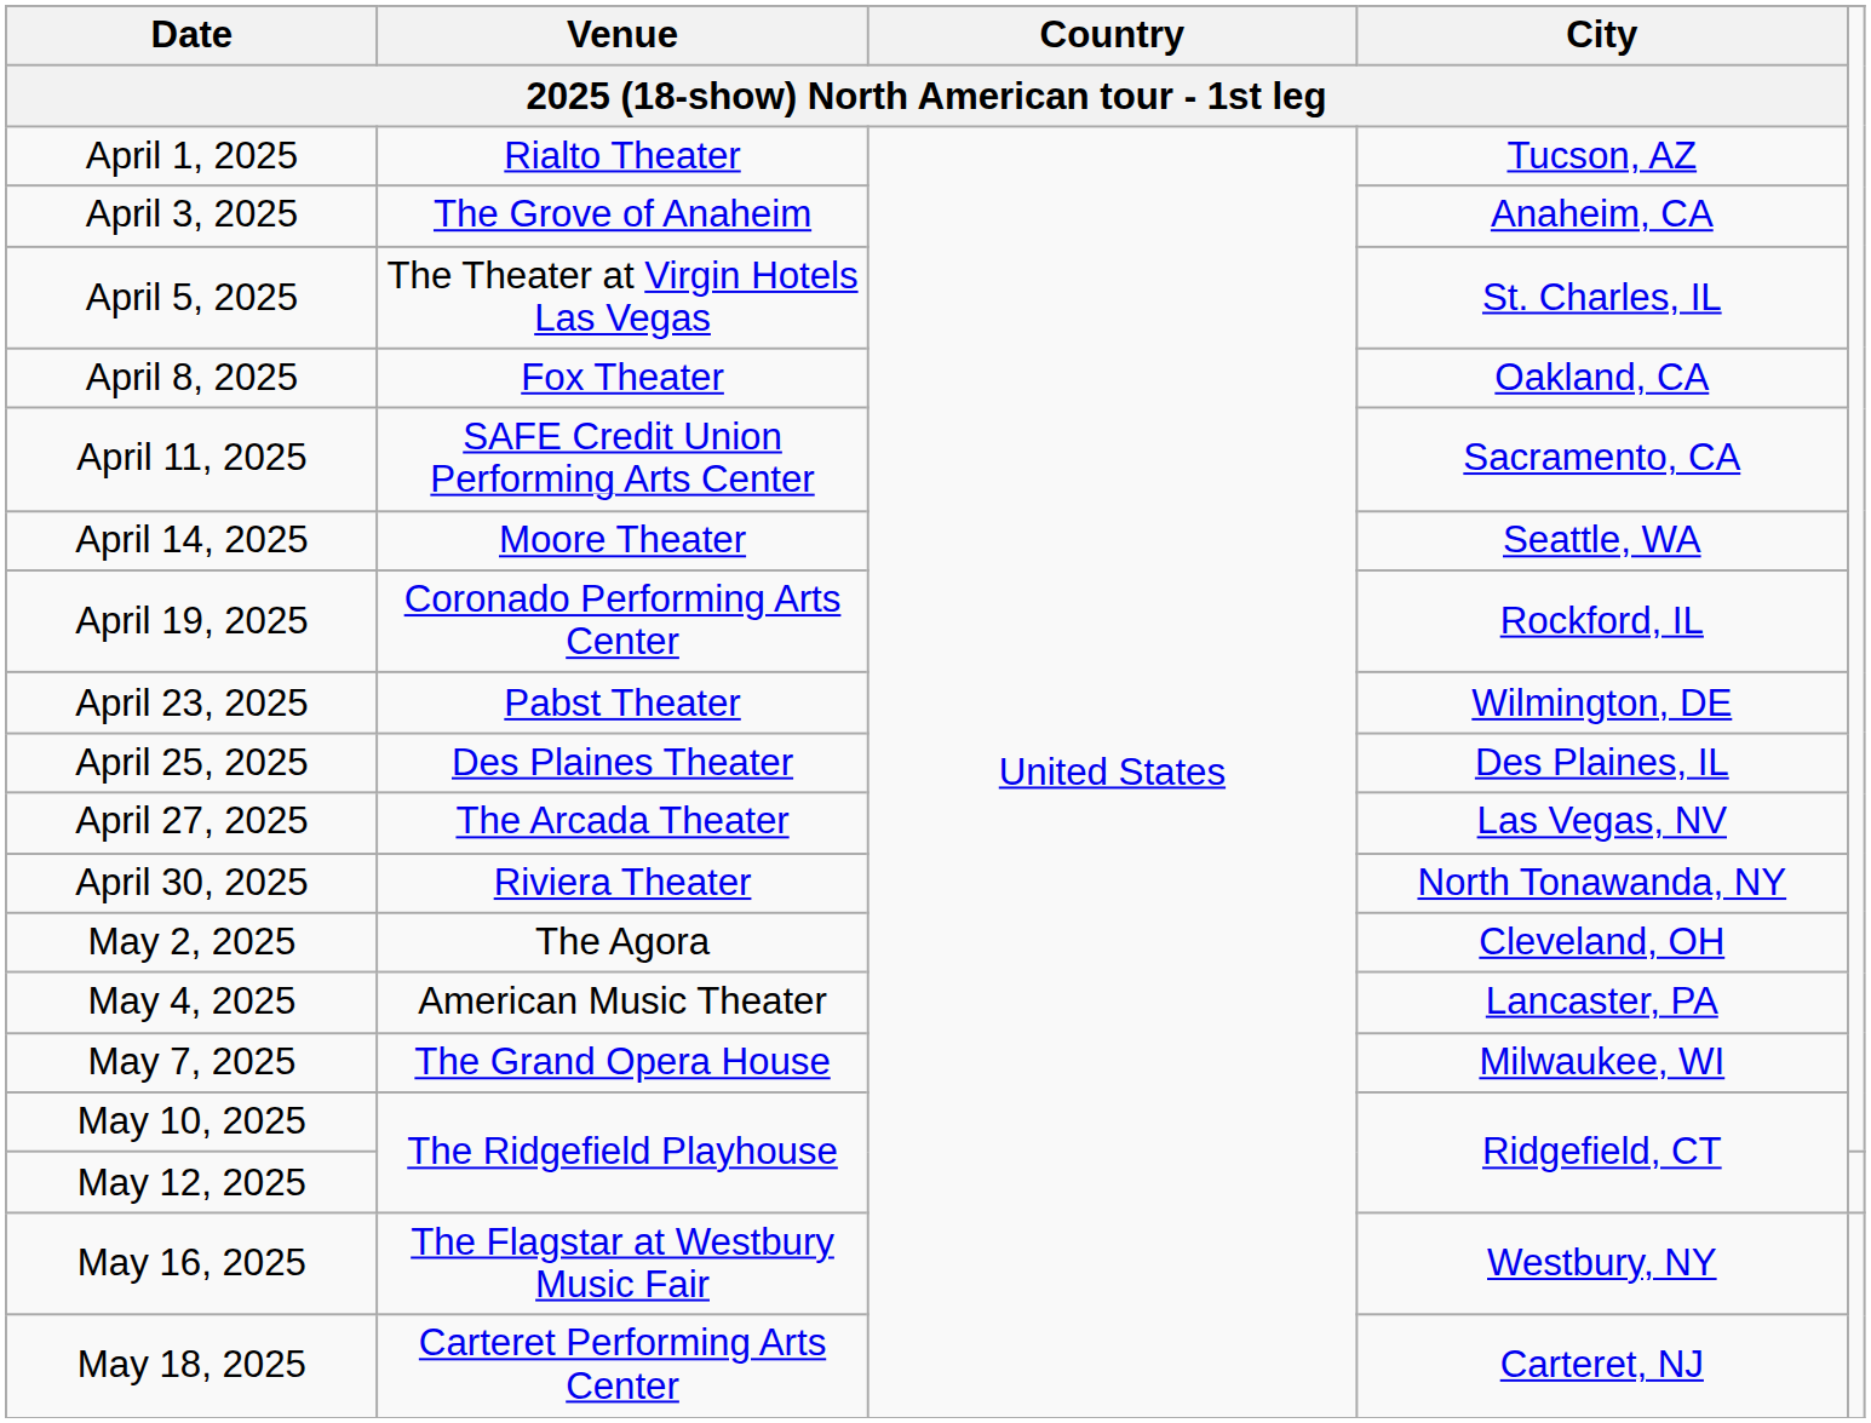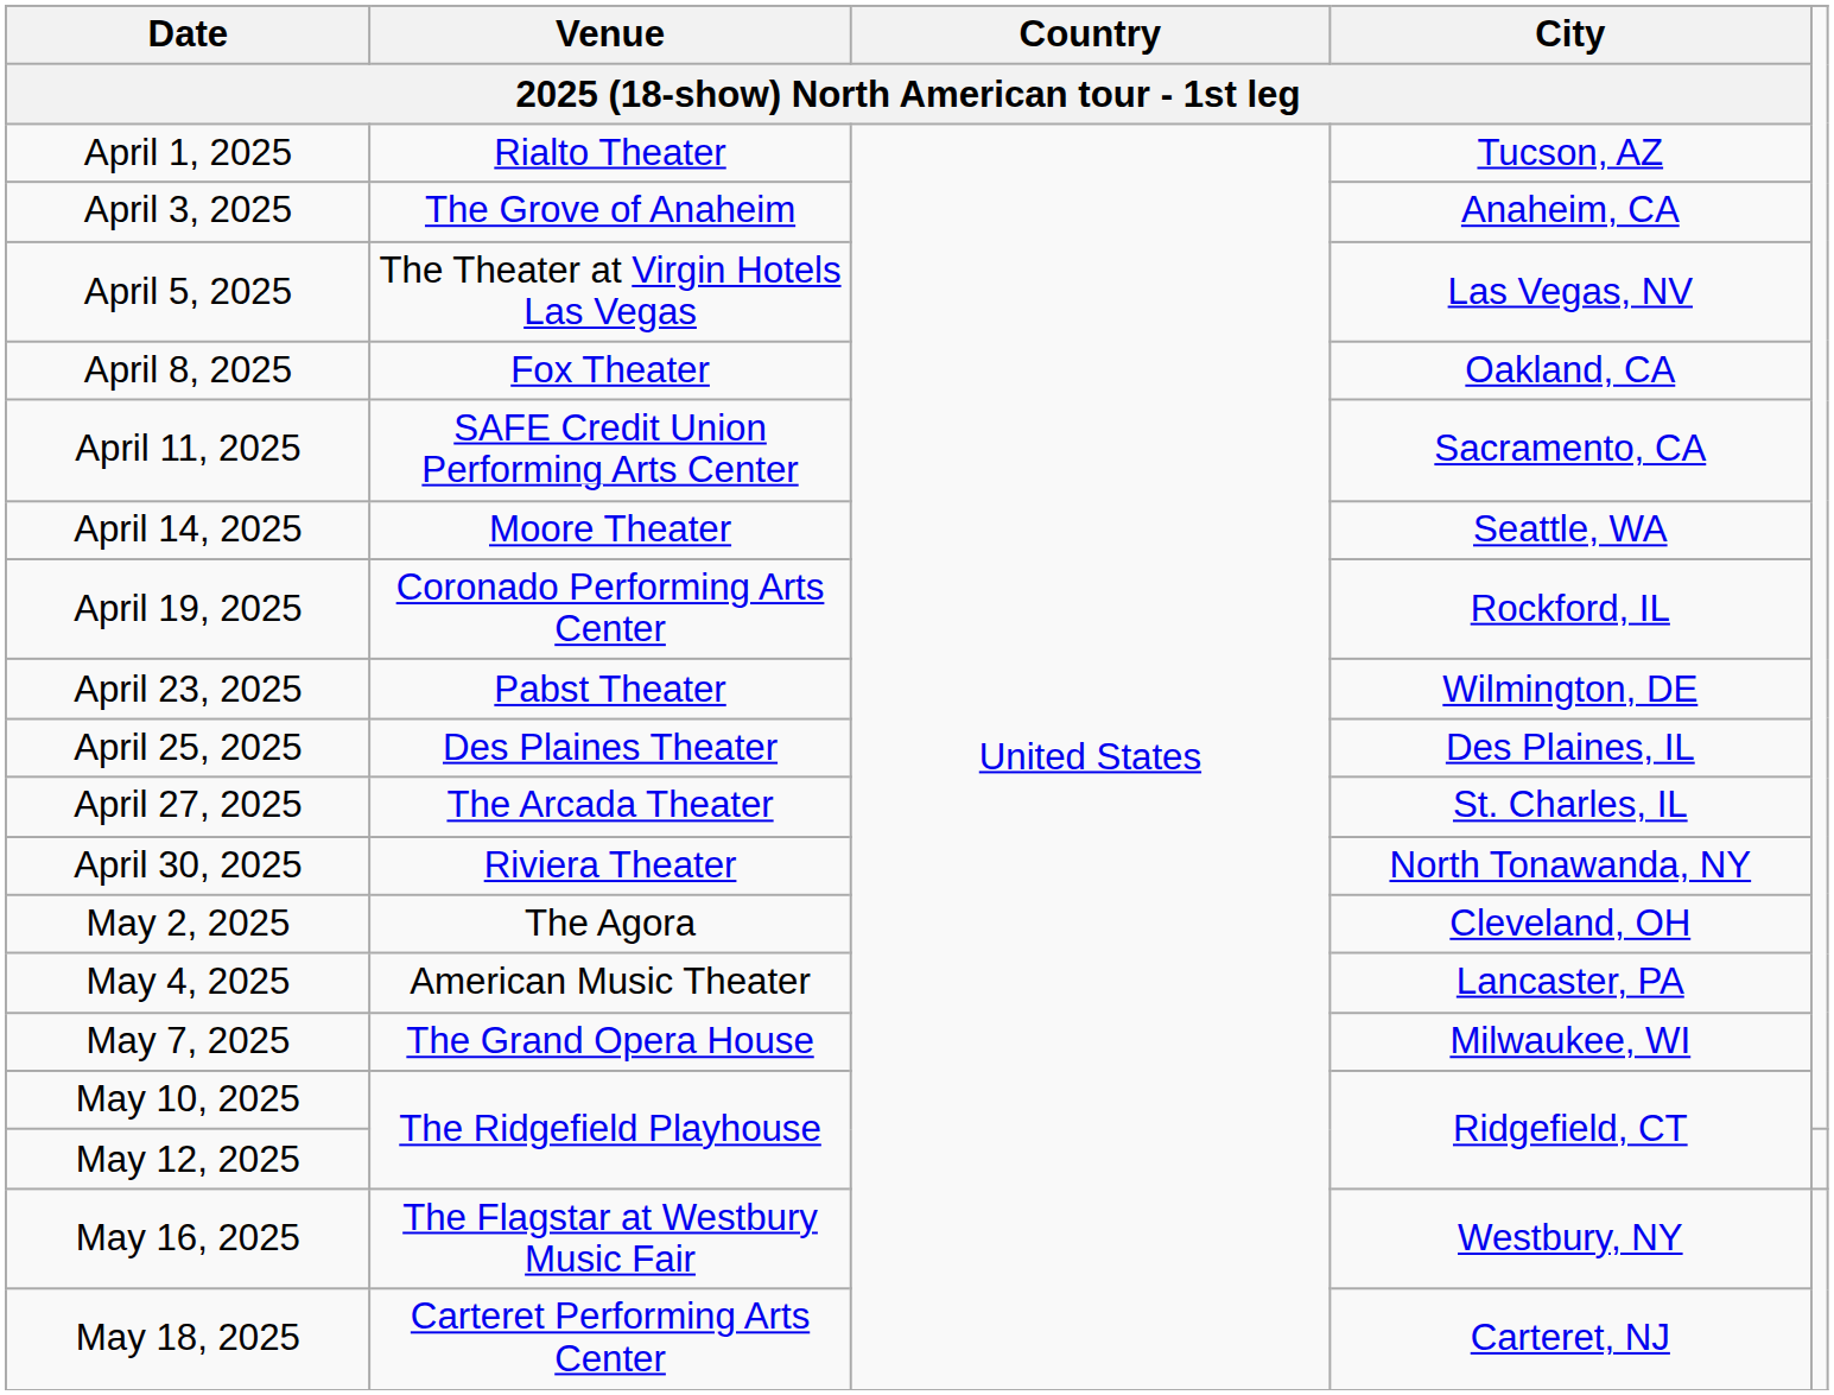April 5, 2025 | City / 2025 (18-show) North American tour - 1st leg: St. Charles, IL -> Las Vegas, NV
April 27, 2025 | City / 2025 (18-show) North American tour - 1st leg: Las Vegas, NV -> St. Charles, IL
